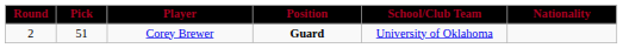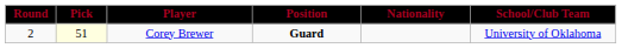columns swapped: Nationality <-> School/Club Team
Corey Brewer | Pick: no background -> lightyellow background
